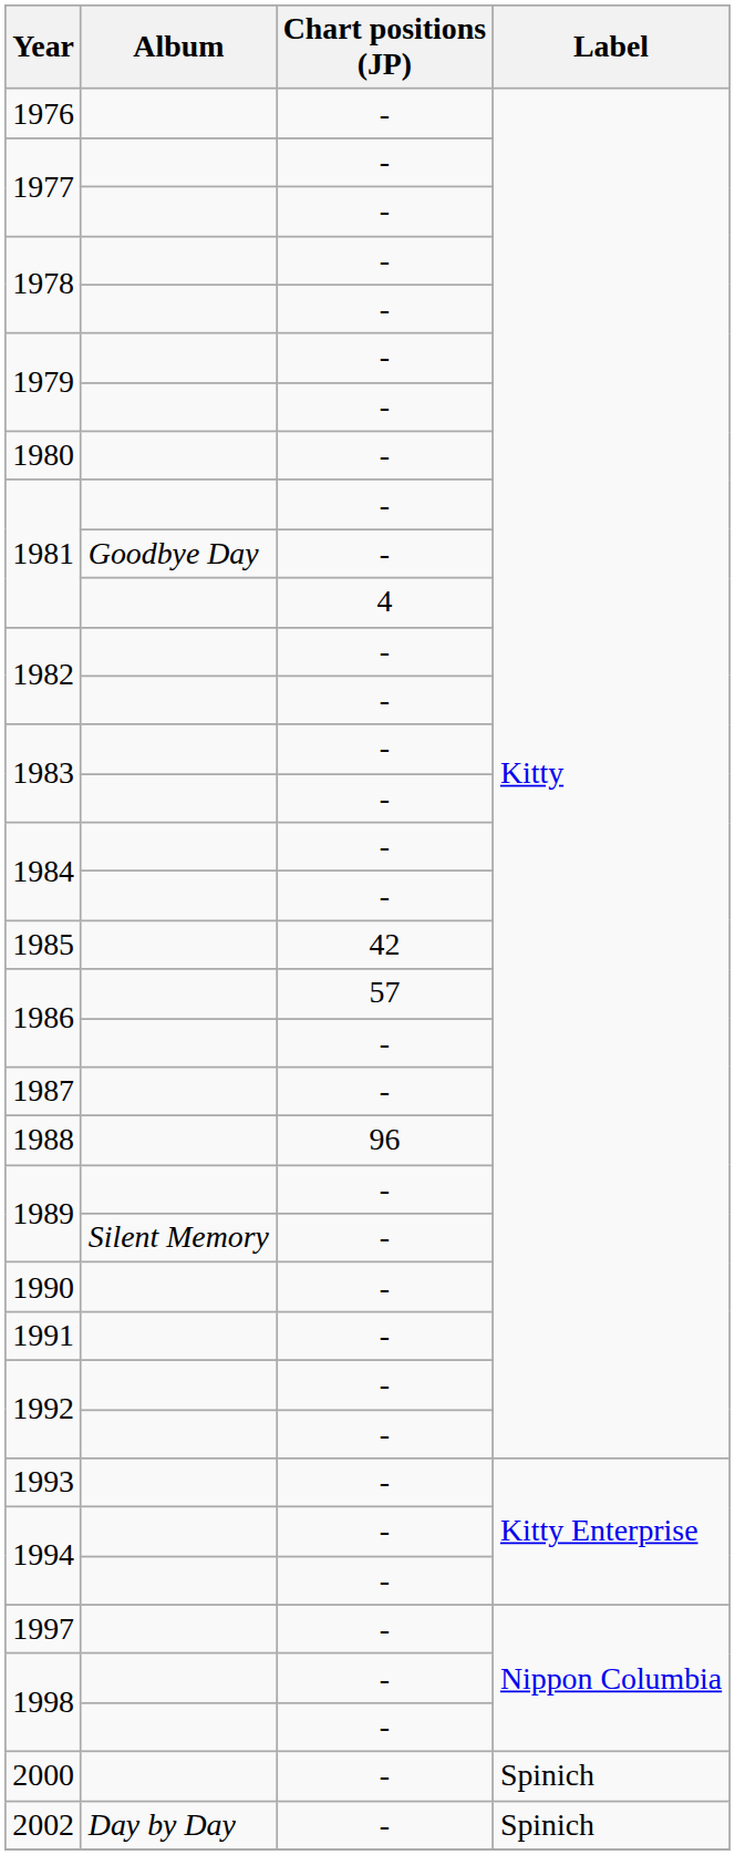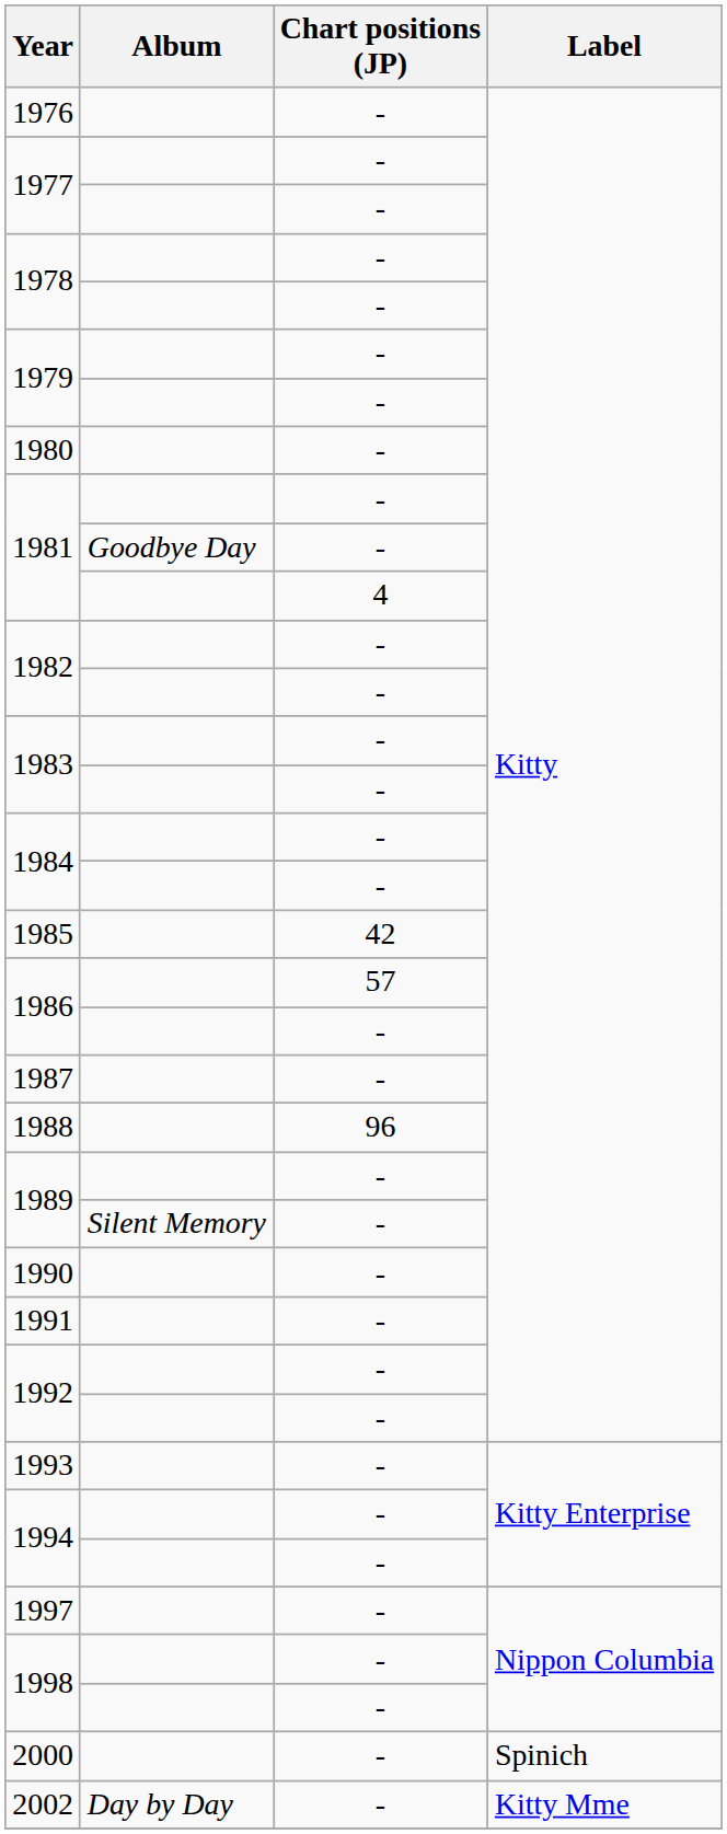2002 | Label: Spinich -> Kitty Mme
